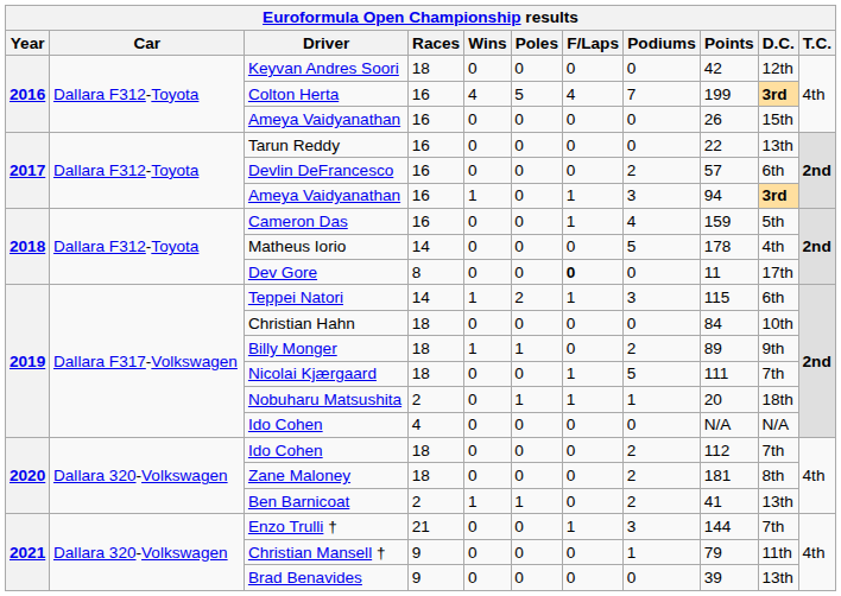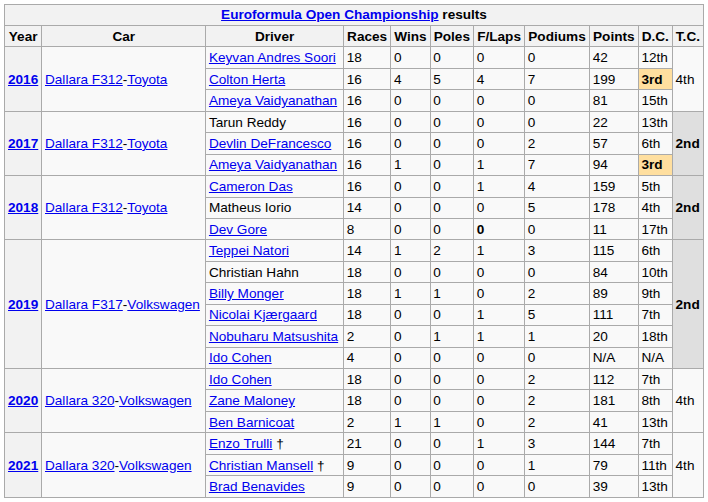2016 / Ameya Vaidyanathan | Points: 26 -> 81
2017 / Ameya Vaidyanathan | Podiums: 3 -> 7
